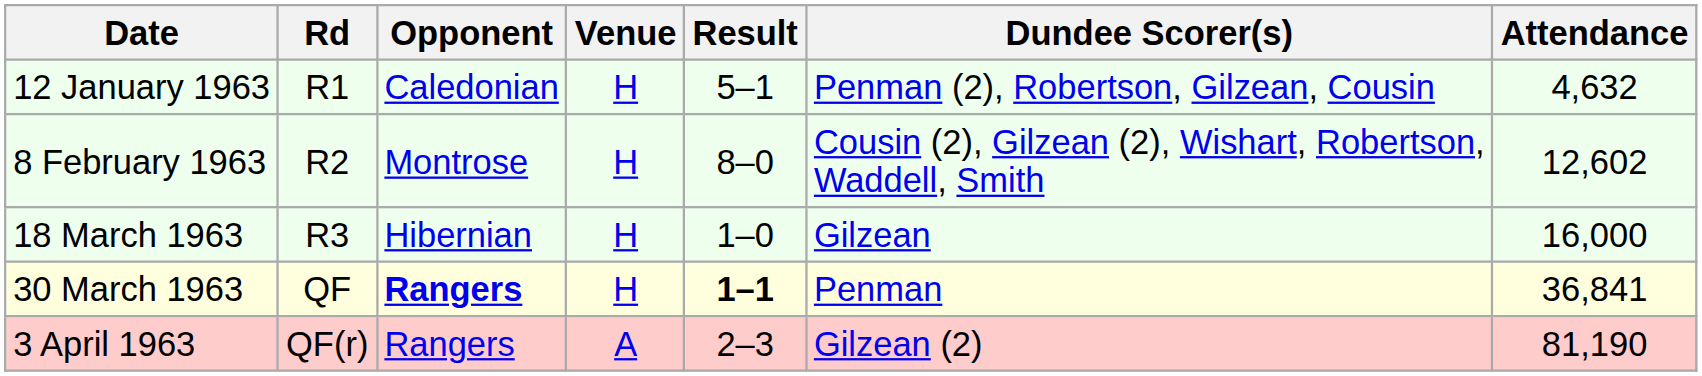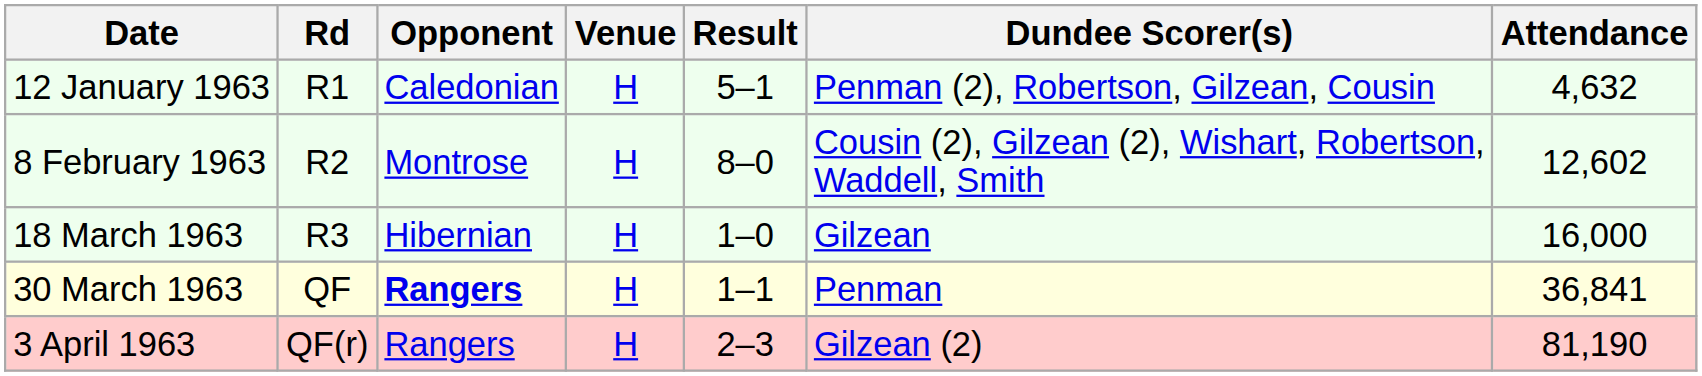30 March 1963 | Result: bold -> normal
3 April 1963 | Venue: A -> H
